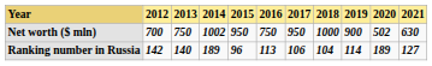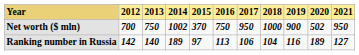Net worth ($ mln) | 2015: 950 -> 370
Net worth ($ mln) | 2021: 630 -> 950
Ranking number in Russia | 2015: 96 -> 97
Ranking number in Russia | 2019: 114 -> 116
